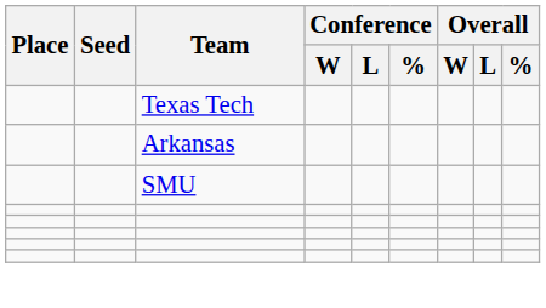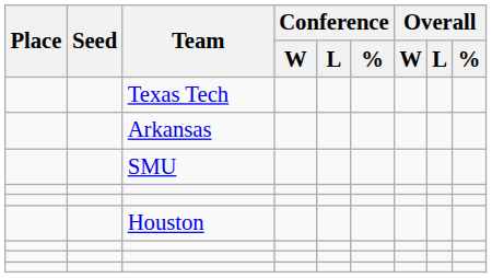+ row: Houston
